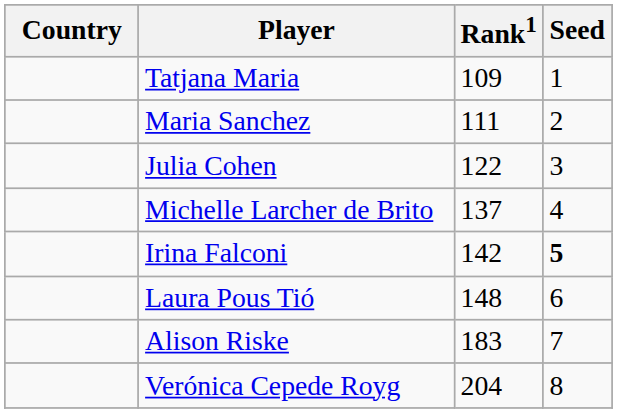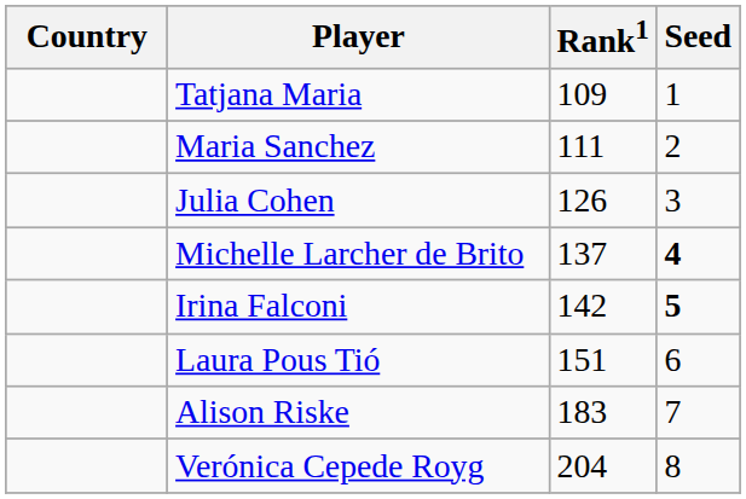Julia Cohen | Rank1: 122 -> 126
Michelle Larcher de Brito | Seed: normal -> bold
Laura Pous Tió | Rank1: 148 -> 151
